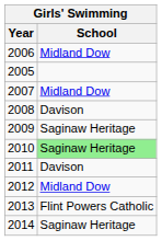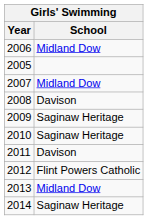2010 | School: lightgreen background -> no background
2012 | School: Midland Dow -> Flint Powers Catholic
2013 | School: Flint Powers Catholic -> Midland Dow
